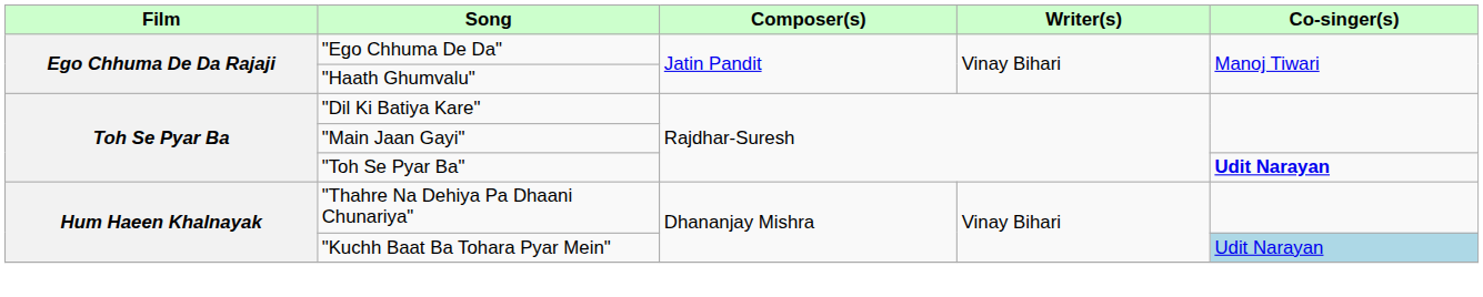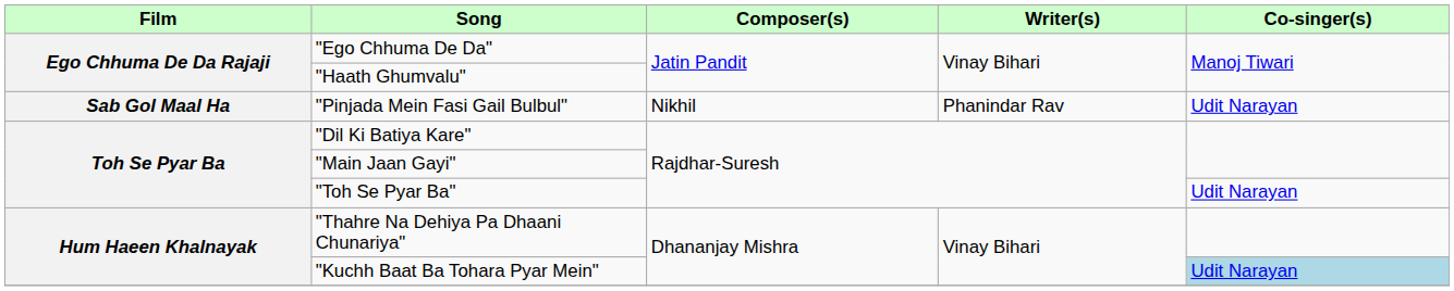+ row: Sab Gol Maal Ha | "Pinjada Mein Fasi Gail Bulbul" | Nikhil | Phanindar Rav | Udit Narayan
"Toh Se Pyar Ba" | Co-singer(s): bold -> normal
